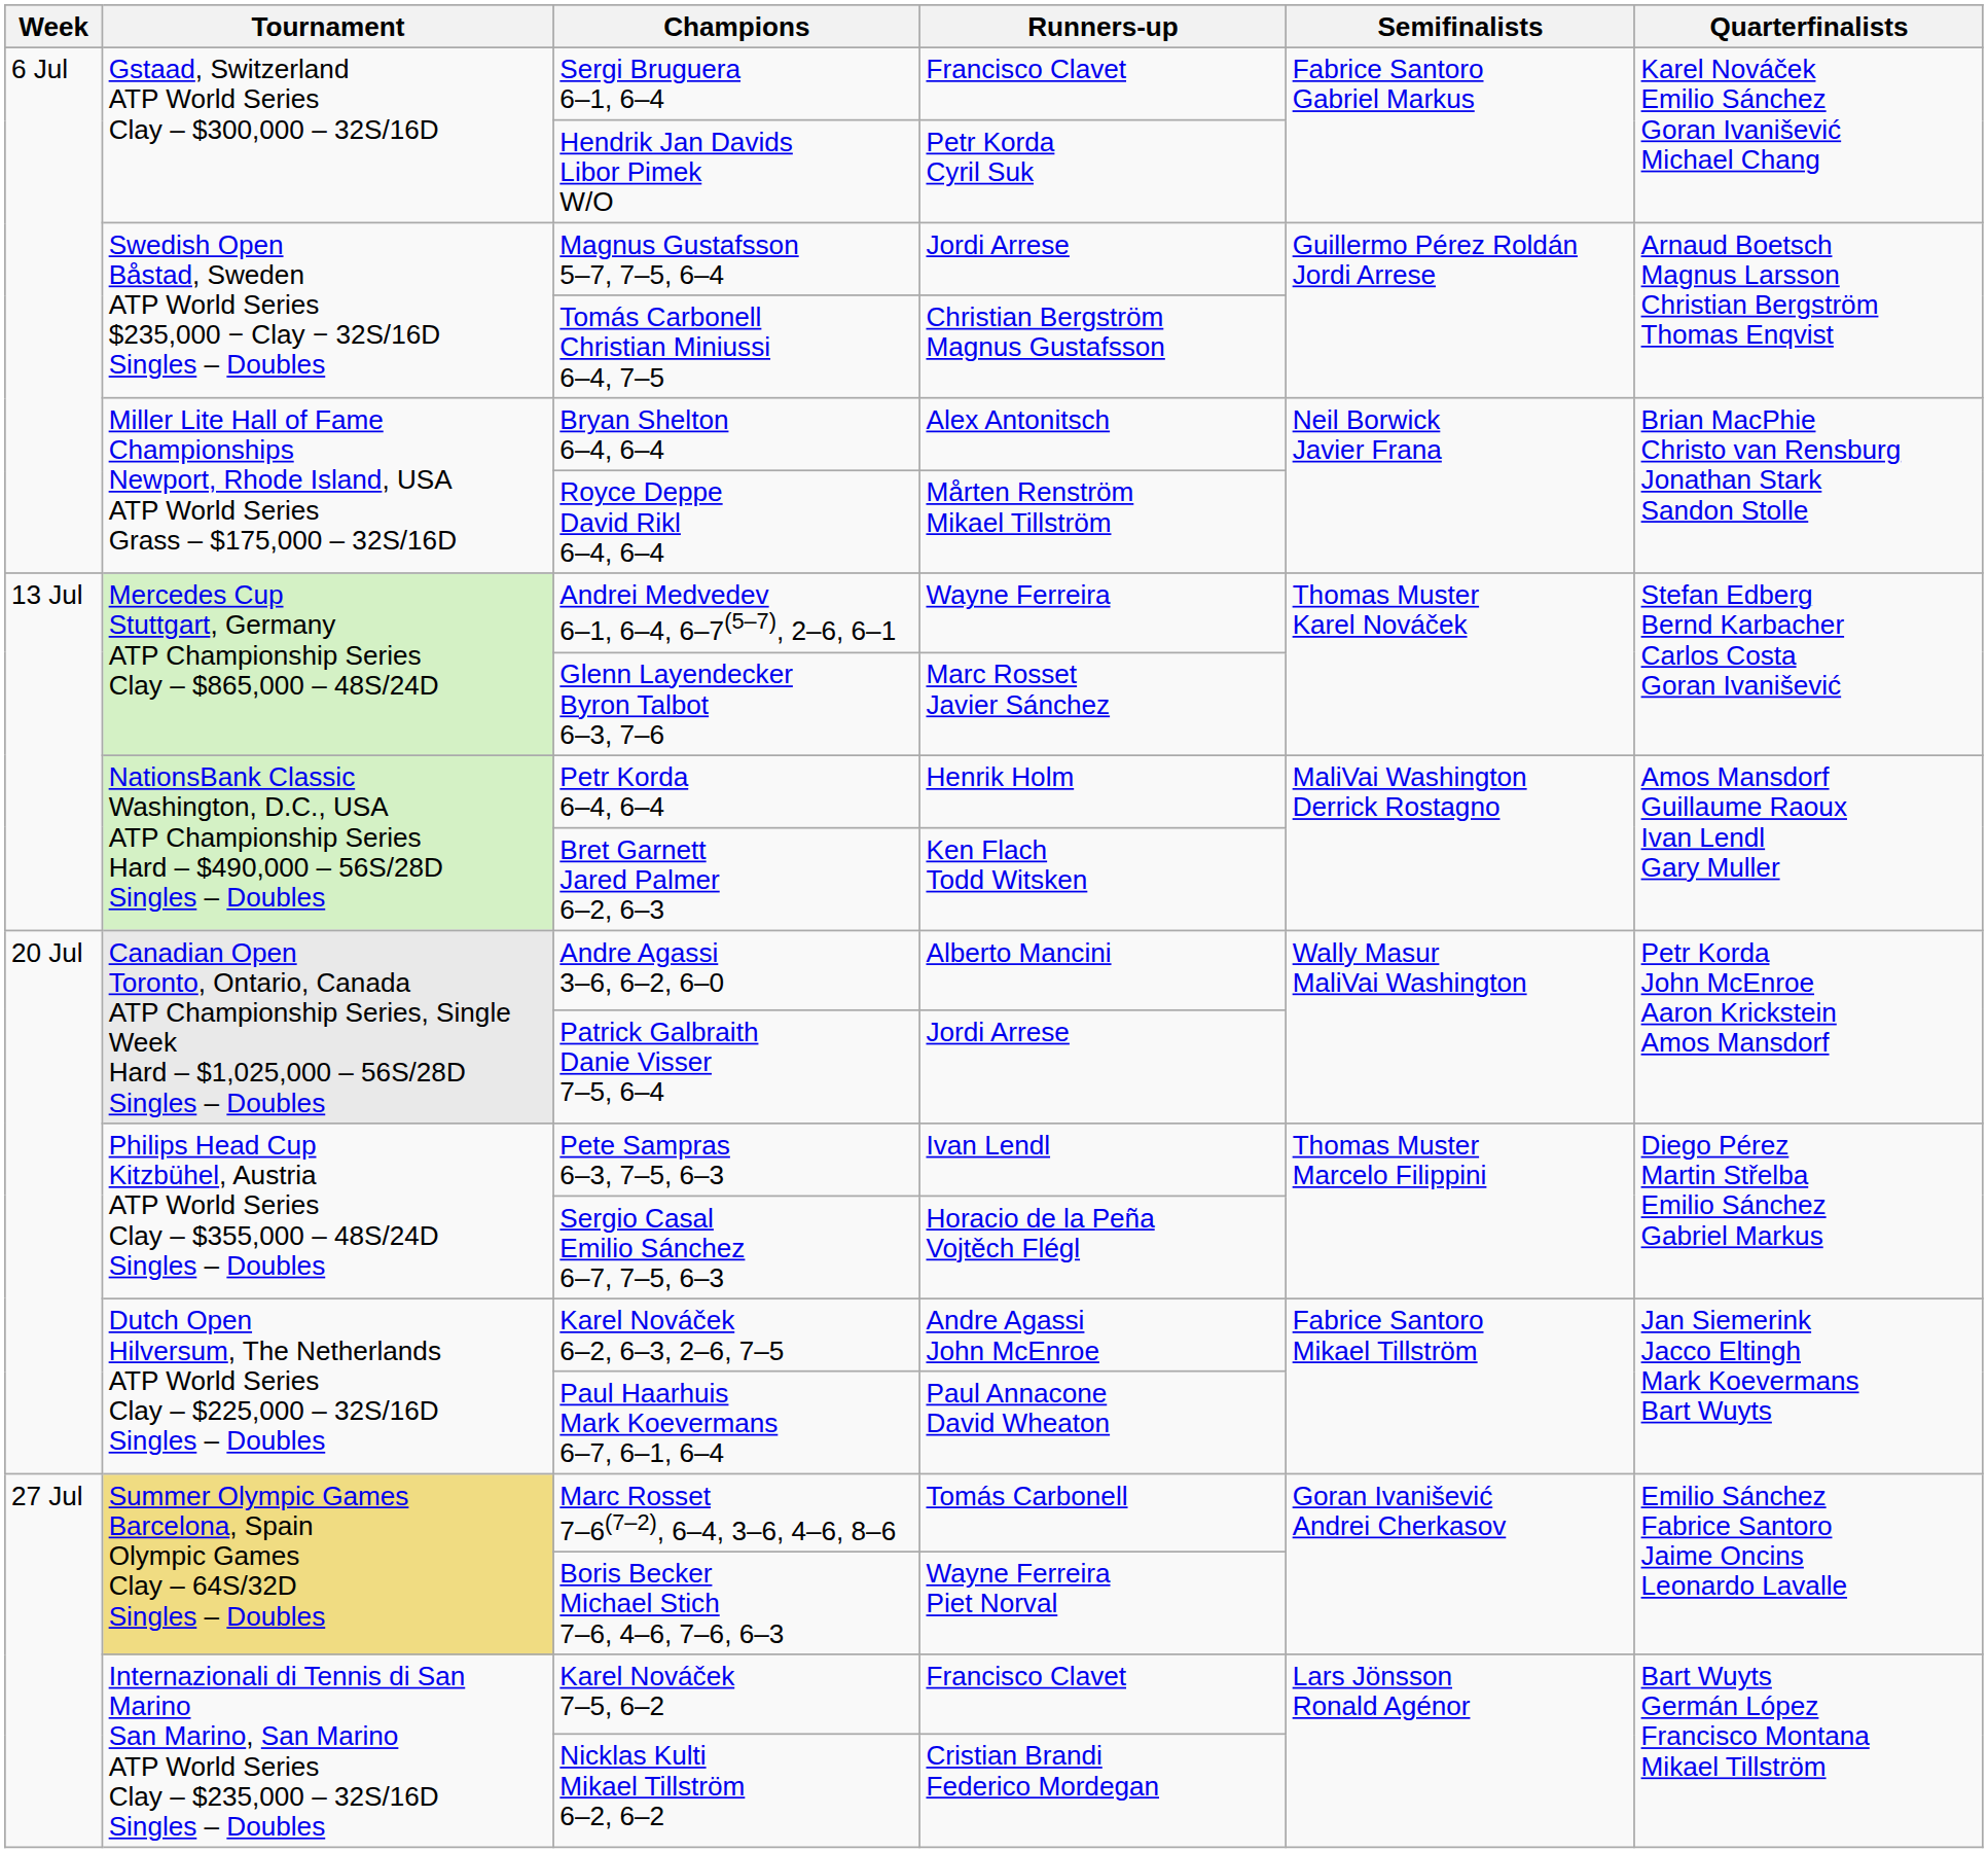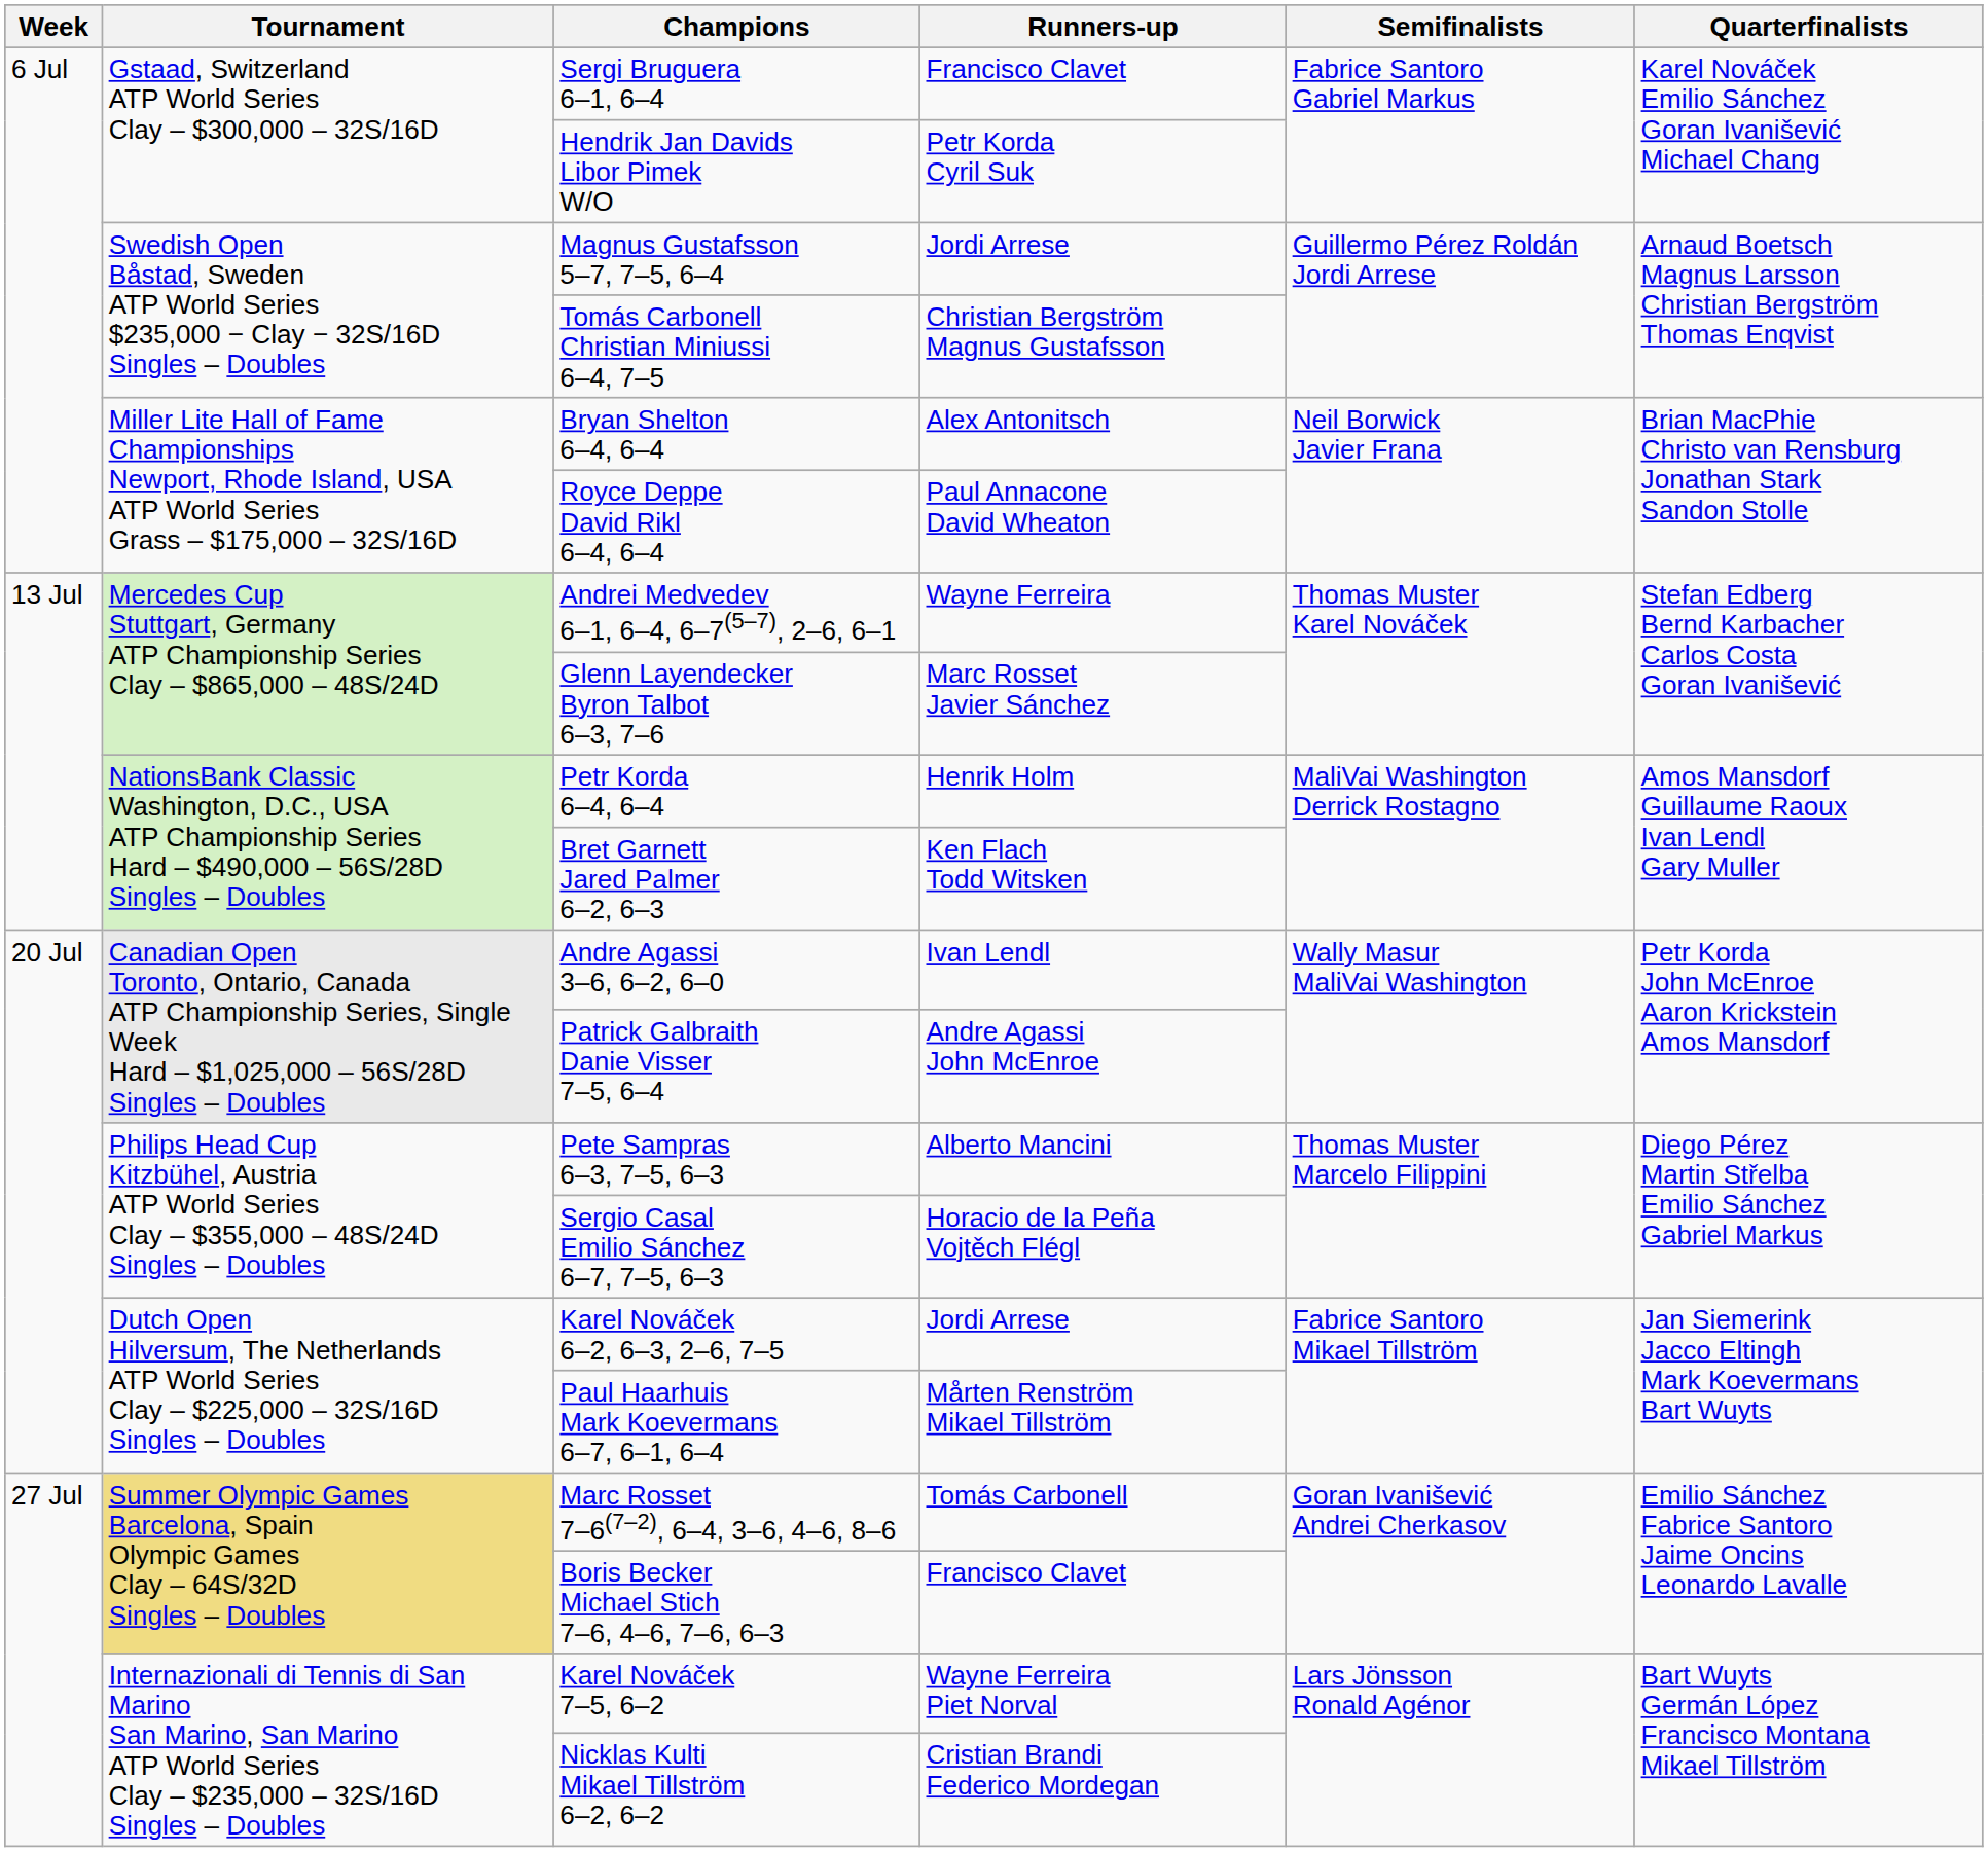Royce Deppe David Rikl 6–4, 6–4 | Runners-up: Mårten Renström Mikael Tillström -> Paul Annacone David Wheaton
Andre Agassi 3–6, 6–2, 6–0 | Runners-up: Alberto Mancini -> Ivan Lendl
Patrick Galbraith Danie Visser 7–5, 6–4 | Runners-up: Jordi Arrese -> Andre Agassi John McEnroe
Pete Sampras 6–3, 7–5, 6–3 | Runners-up: Ivan Lendl -> Alberto Mancini
Karel Nováček 6–2, 6–3, 2–6, 7–5 | Runners-up: Andre Agassi John McEnroe -> Jordi Arrese
Paul Haarhuis Mark Koevermans 6–7, 6–1, 6–4 | Runners-up: Paul Annacone David Wheaton -> Mårten Renström Mikael Tillström
Boris Becker Michael Stich 7–6, 4–6, 7–6, 6–3 | Runners-up: Wayne Ferreira Piet Norval -> Francisco Clavet
Karel Nováček 7–5, 6–2 | Runners-up: Francisco Clavet -> Wayne Ferreira Piet Norval
